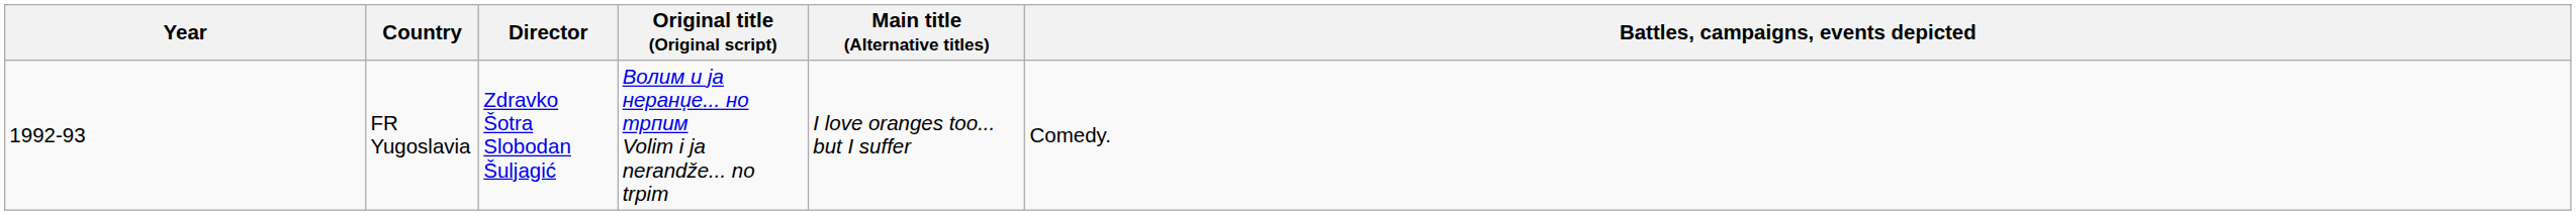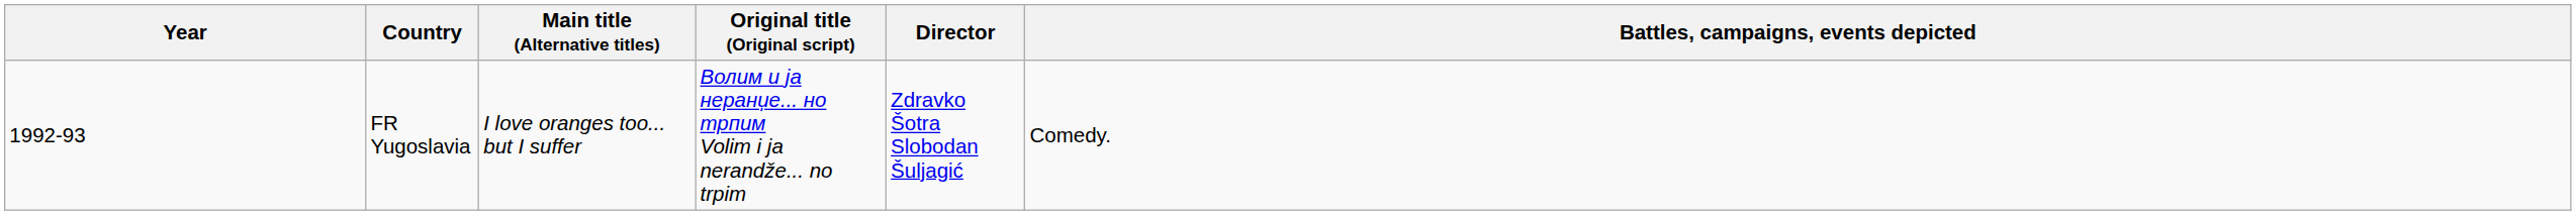columns swapped: Main title (Alternative titles) <-> Director
